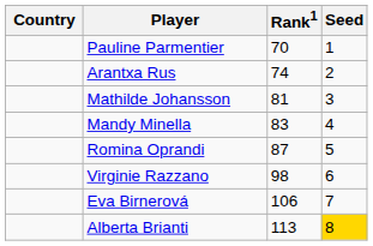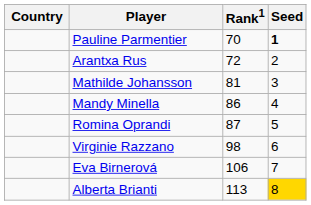Pauline Parmentier | Seed: normal -> bold
Arantxa Rus | Rank1: 74 -> 72
Mandy Minella | Rank1: 83 -> 86
